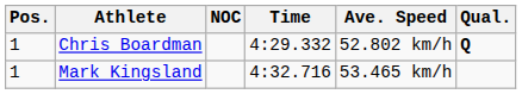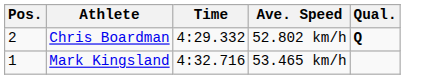- column: NOC
Chris Boardman | Pos.: 1 -> 2
